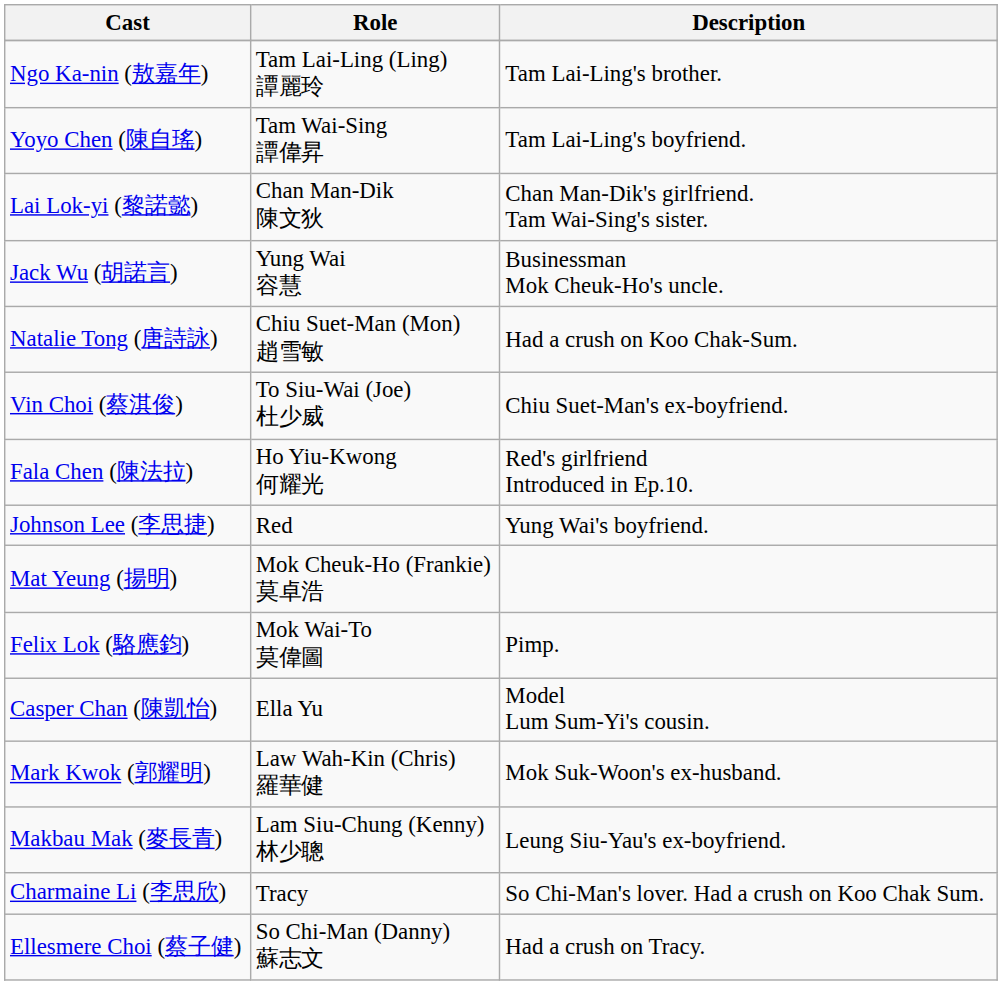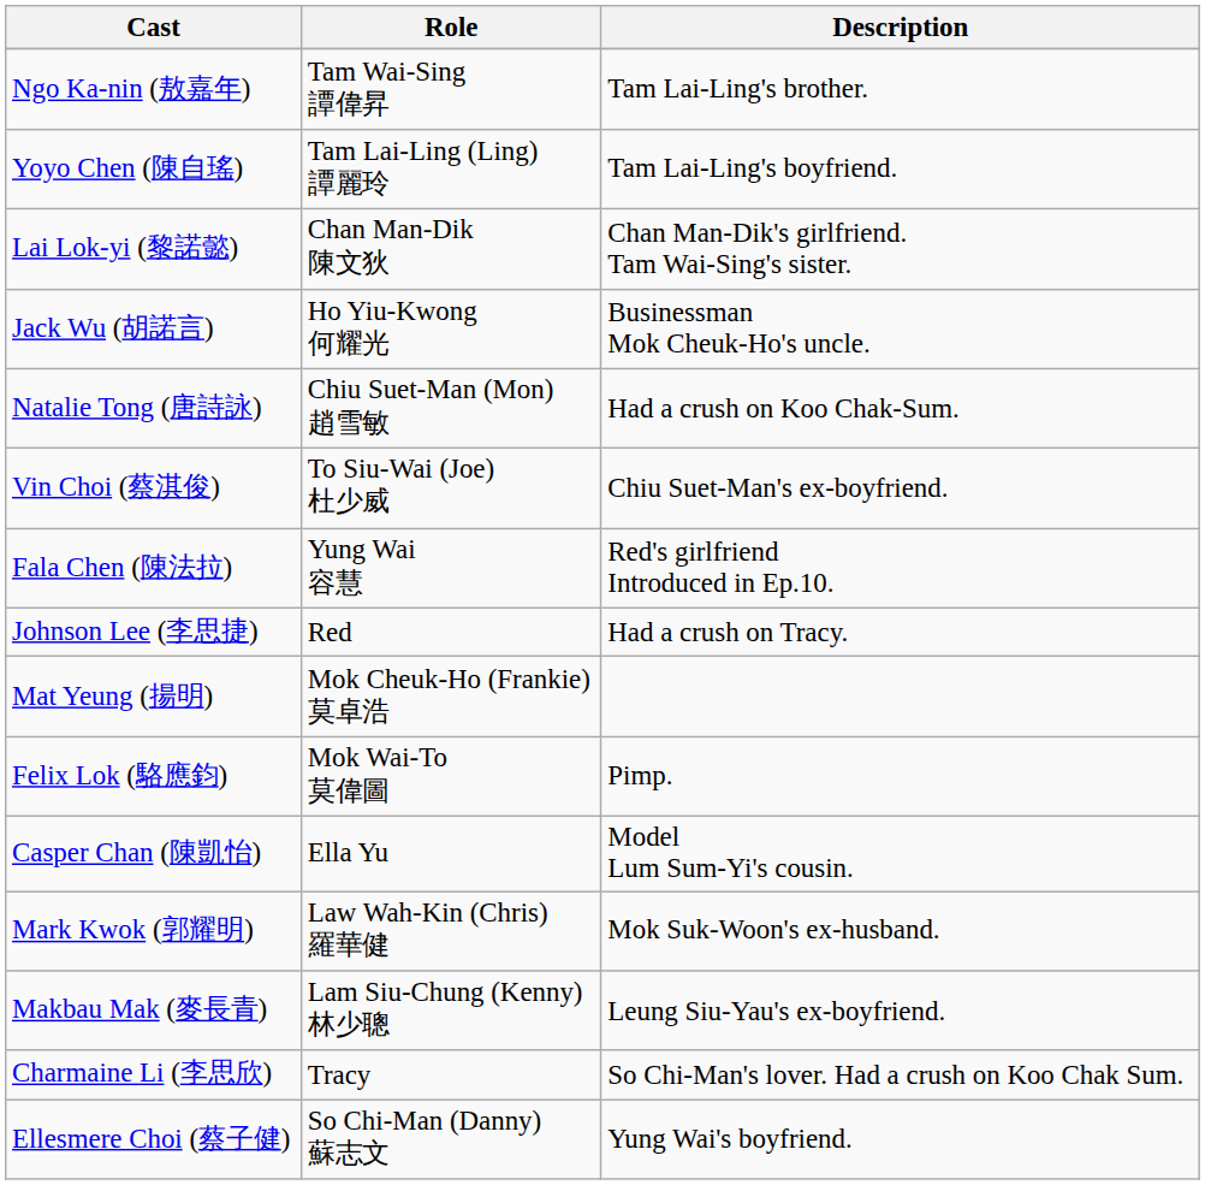Ngo Ka-nin (敖嘉年) | Role: Tam Lai-Ling (Ling) 譚麗玲 -> Tam Wai-Sing 譚偉昇
Yoyo Chen (陳自瑤) | Role: Tam Wai-Sing 譚偉昇 -> Tam Lai-Ling (Ling) 譚麗玲
Jack Wu (胡諾言) | Role: Yung Wai 容慧 -> Ho Yiu-Kwong 何耀光
Fala Chen (陳法拉) | Role: Ho Yiu-Kwong 何耀光 -> Yung Wai 容慧
Johnson Lee (李思捷) | Description: Yung Wai's boyfriend. -> Had a crush on Tracy.
Ellesmere Choi (蔡子健) | Description: Had a crush on Tracy. -> Yung Wai's boyfriend.
